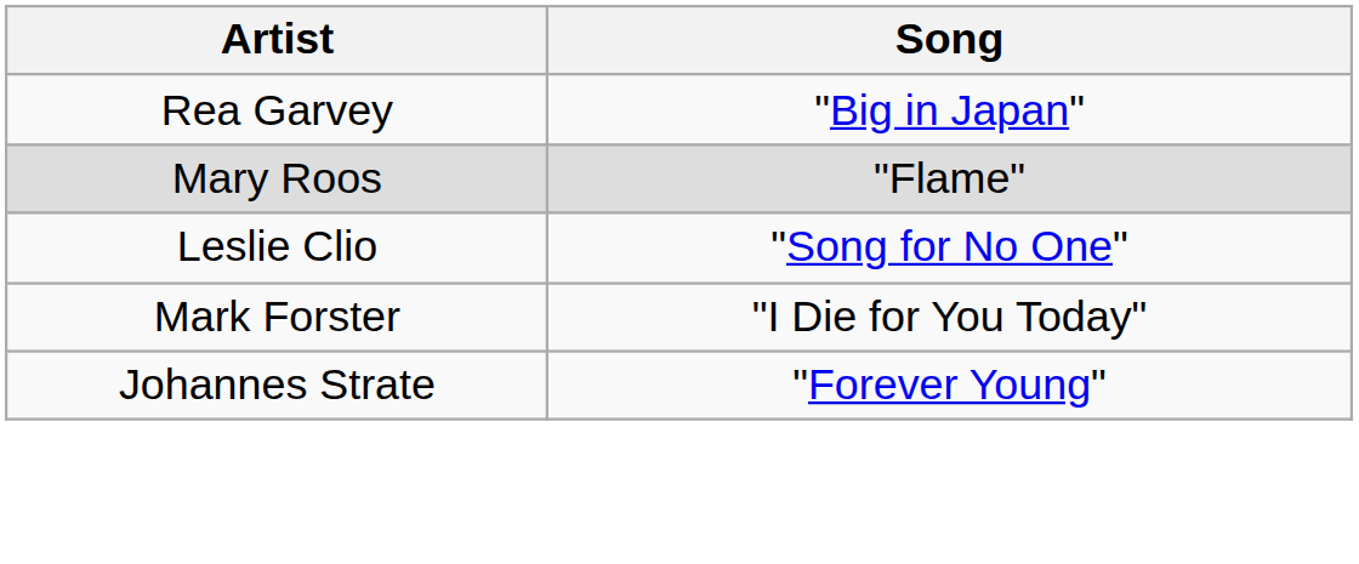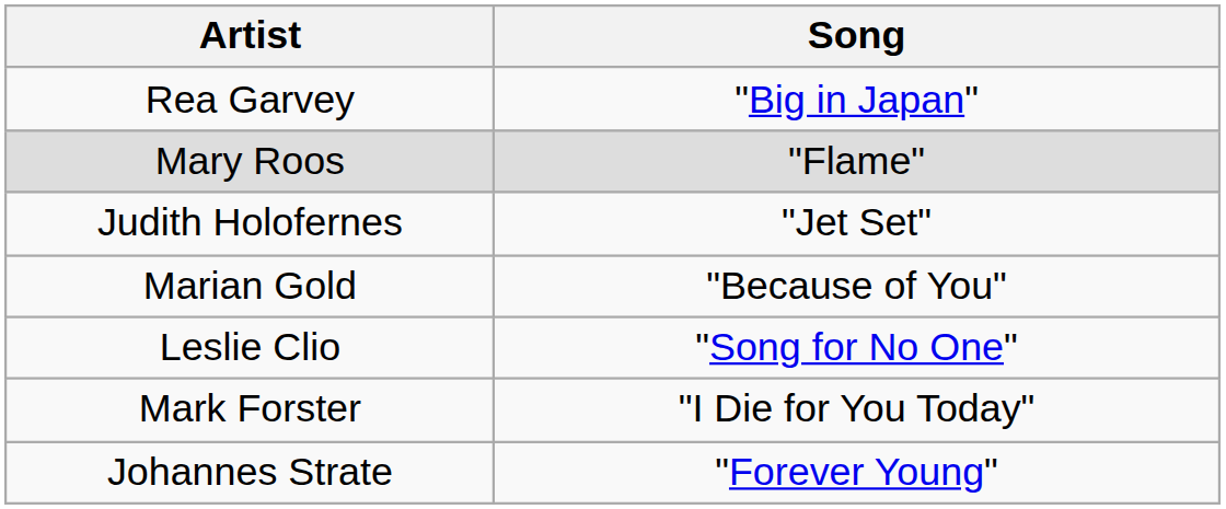+ row: Judith Holofernes | "Jet Set"
+ row: Marian Gold | "Because of You"
